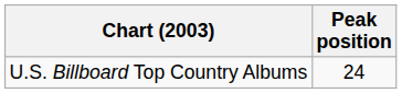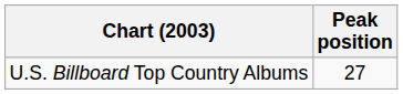U.S. Billboard Top Country Albums | Peak position: 24 -> 27
